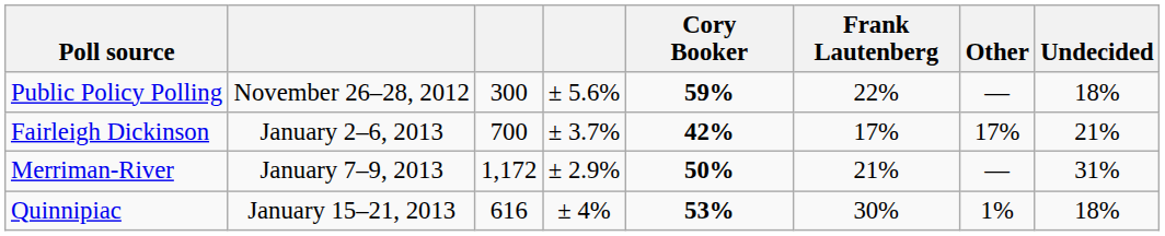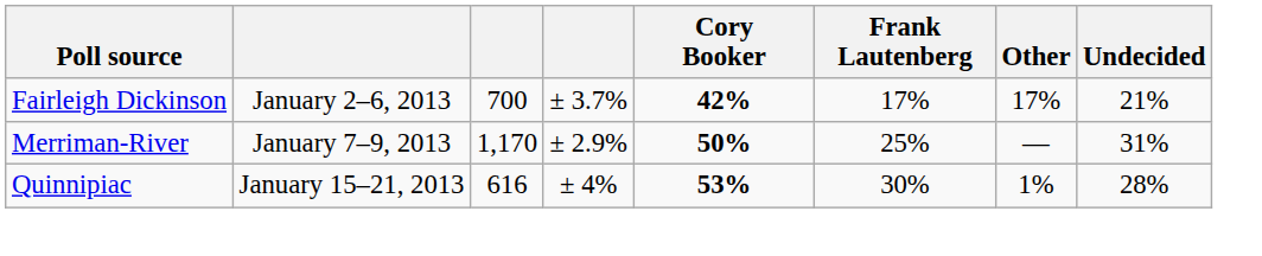- row: Public Policy Polling | November 26–28, 2012 | 300 | ± 5.6% | 59% | 22% | — | 18%
Merriman-River | column 3: 1,172 -> 1,170
Merriman-River | Frank Lautenberg: 21% -> 25%
Quinnipiac | Undecided: 18% -> 28%
